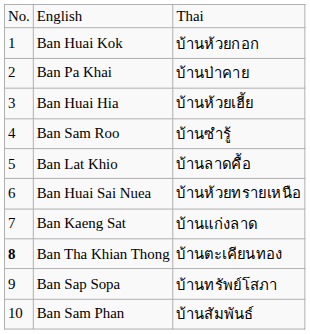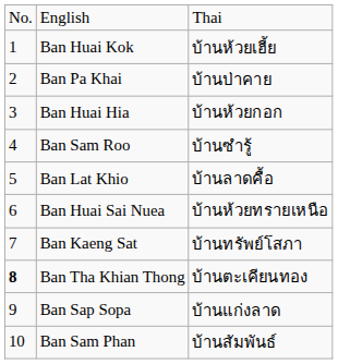Ban Huai Kok | column 3: บ้านห้วยกอก -> บ้านห้วยเฮี้ย
Ban Huai Hia | column 3: บ้านห้วยเฮี้ย -> บ้านห้วยกอก
Ban Kaeng Sat | column 3: บ้านแก่งลาด -> บ้านทรัพย์โสภา
Ban Sap Sopa | column 3: บ้านทรัพย์โสภา -> บ้านแก่งลาด
